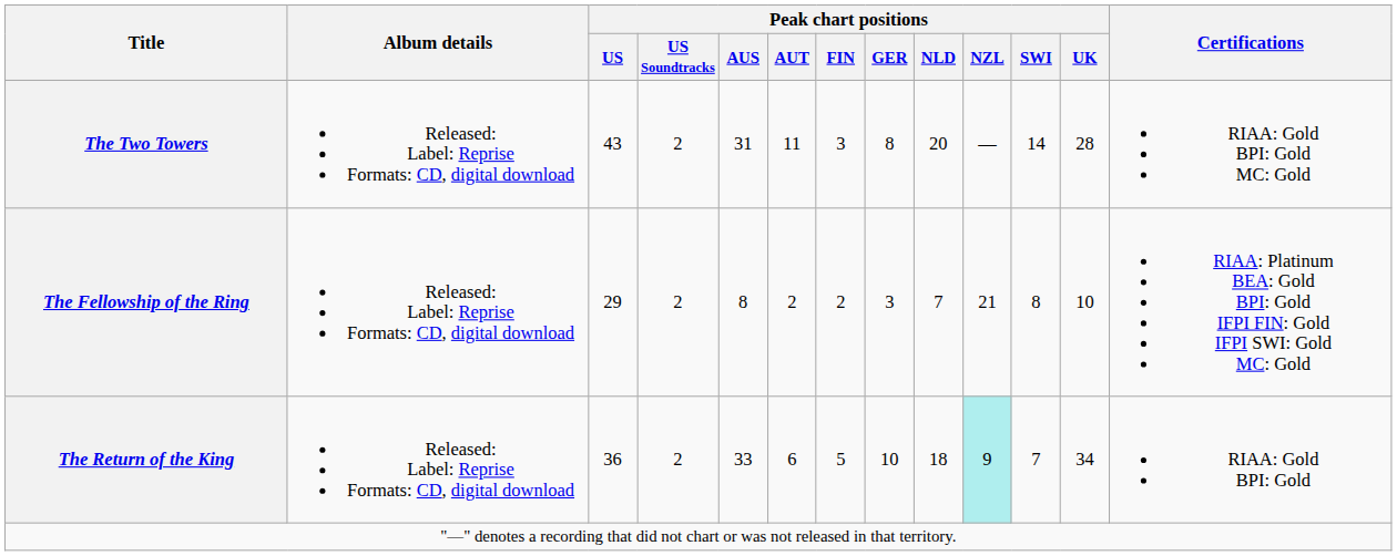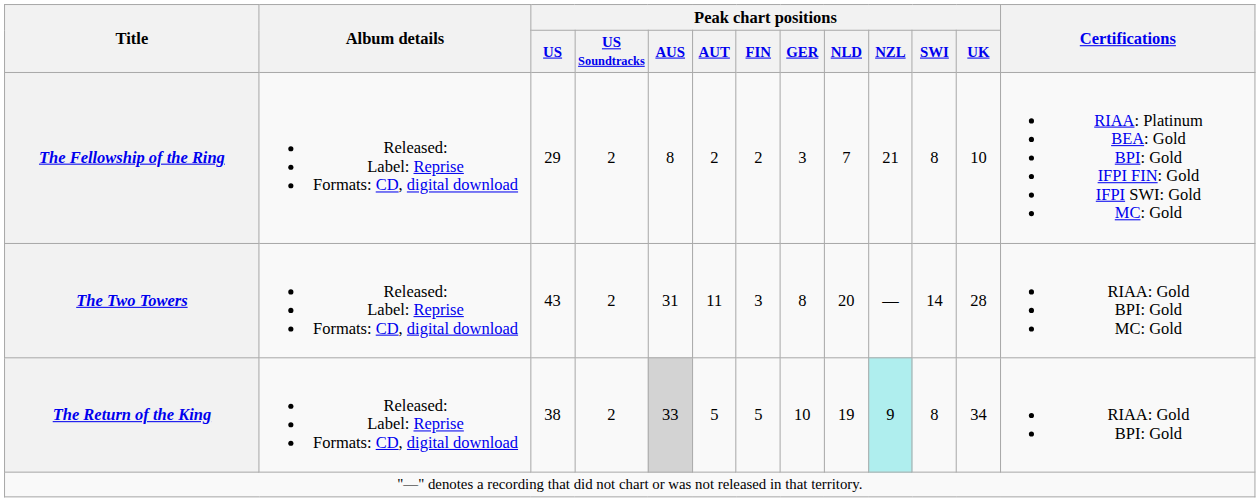rows swapped: The Fellowship of the Ring <-> The Two Towers
The Return of the King | Peak chart positions / US: 36 -> 38
The Return of the King | Peak chart positions / AUS: no background -> lightgrey background
The Return of the King | Peak chart positions / AUT: 6 -> 5
The Return of the King | Peak chart positions / NLD: 18 -> 19
The Return of the King | Peak chart positions / SWI: 7 -> 8
